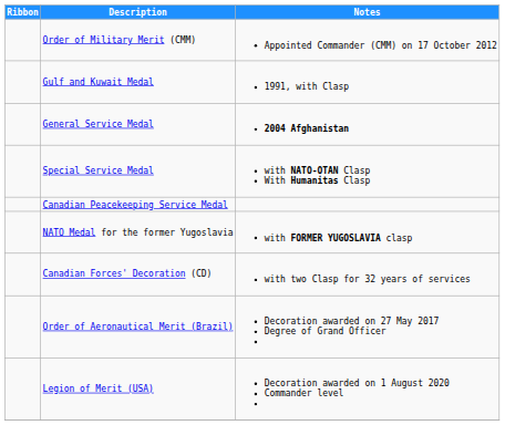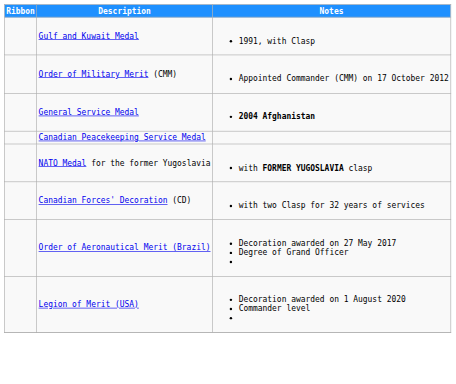rows swapped: Order of Military Merit (CMM) <-> Gulf and Kuwait Medal
- row: Special Service Medal | with NATO-OTAN Clasp With Humanitas Clasp
